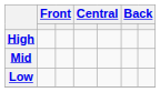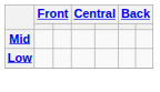- row: High
